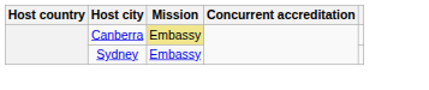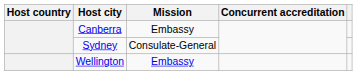Canberra | Mission: khaki background -> no background
Sydney | Mission: Embassy -> Consulate-General
+ row: Wellington | Embassy
